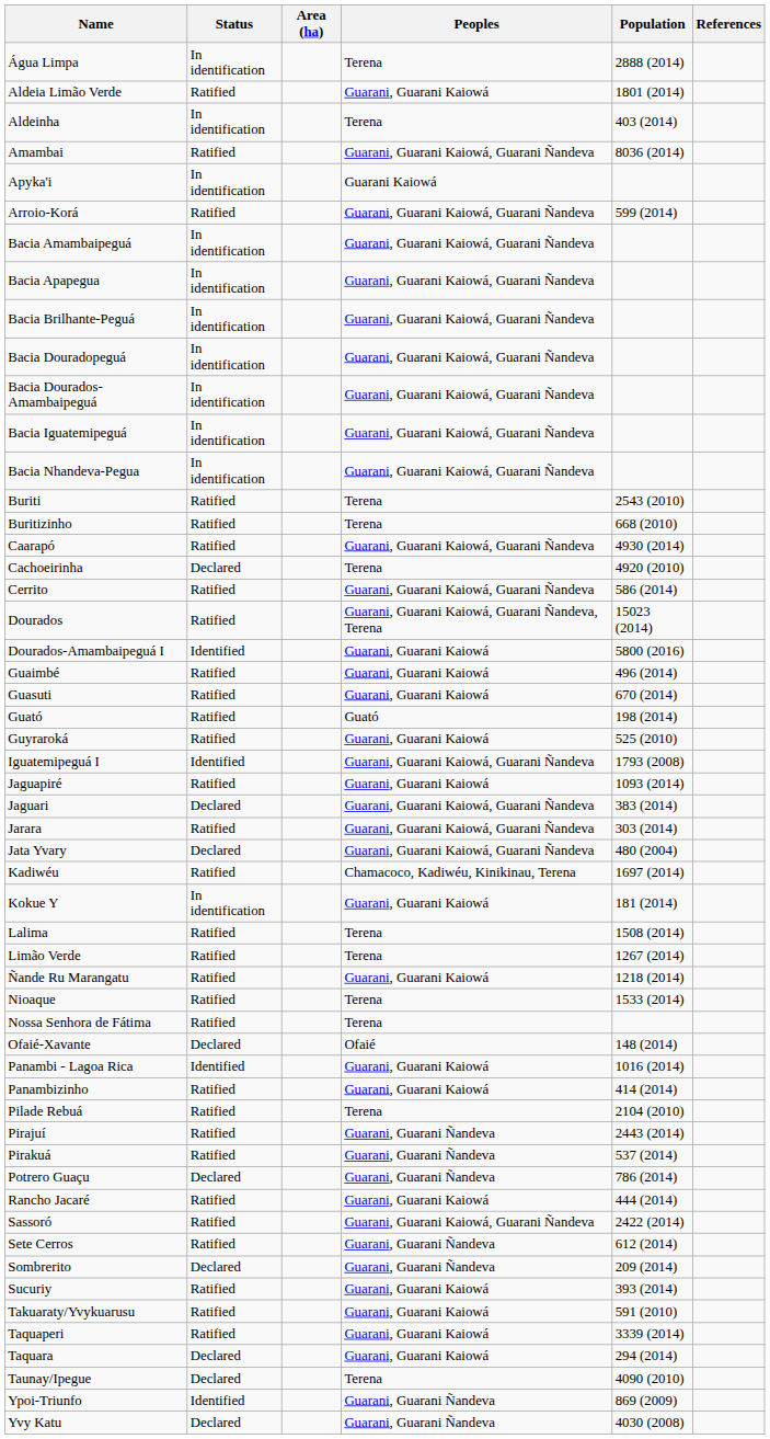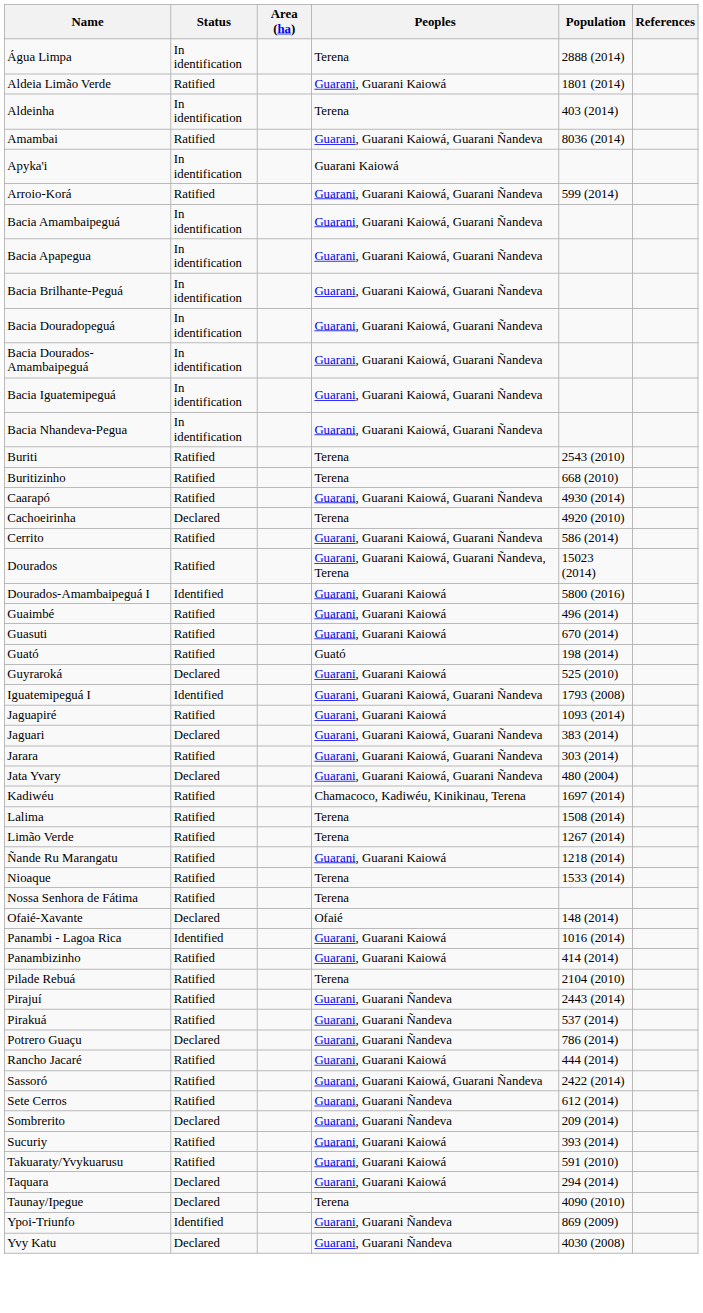Guyraroká | Status: Ratified -> Declared
- row: Kokue Y | In identification | Guarani, Guarani Kaiowá | 181 (2014)
- row: Taquaperi | Ratified | Guarani, Guarani Kaiowá | 3339 (2014)
